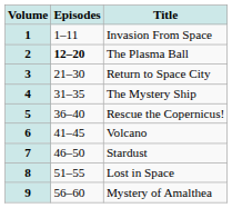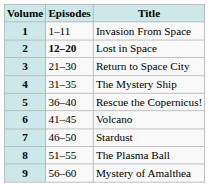2 | Title: The Plasma Ball -> Lost in Space
8 | Title: Lost in Space -> The Plasma Ball
